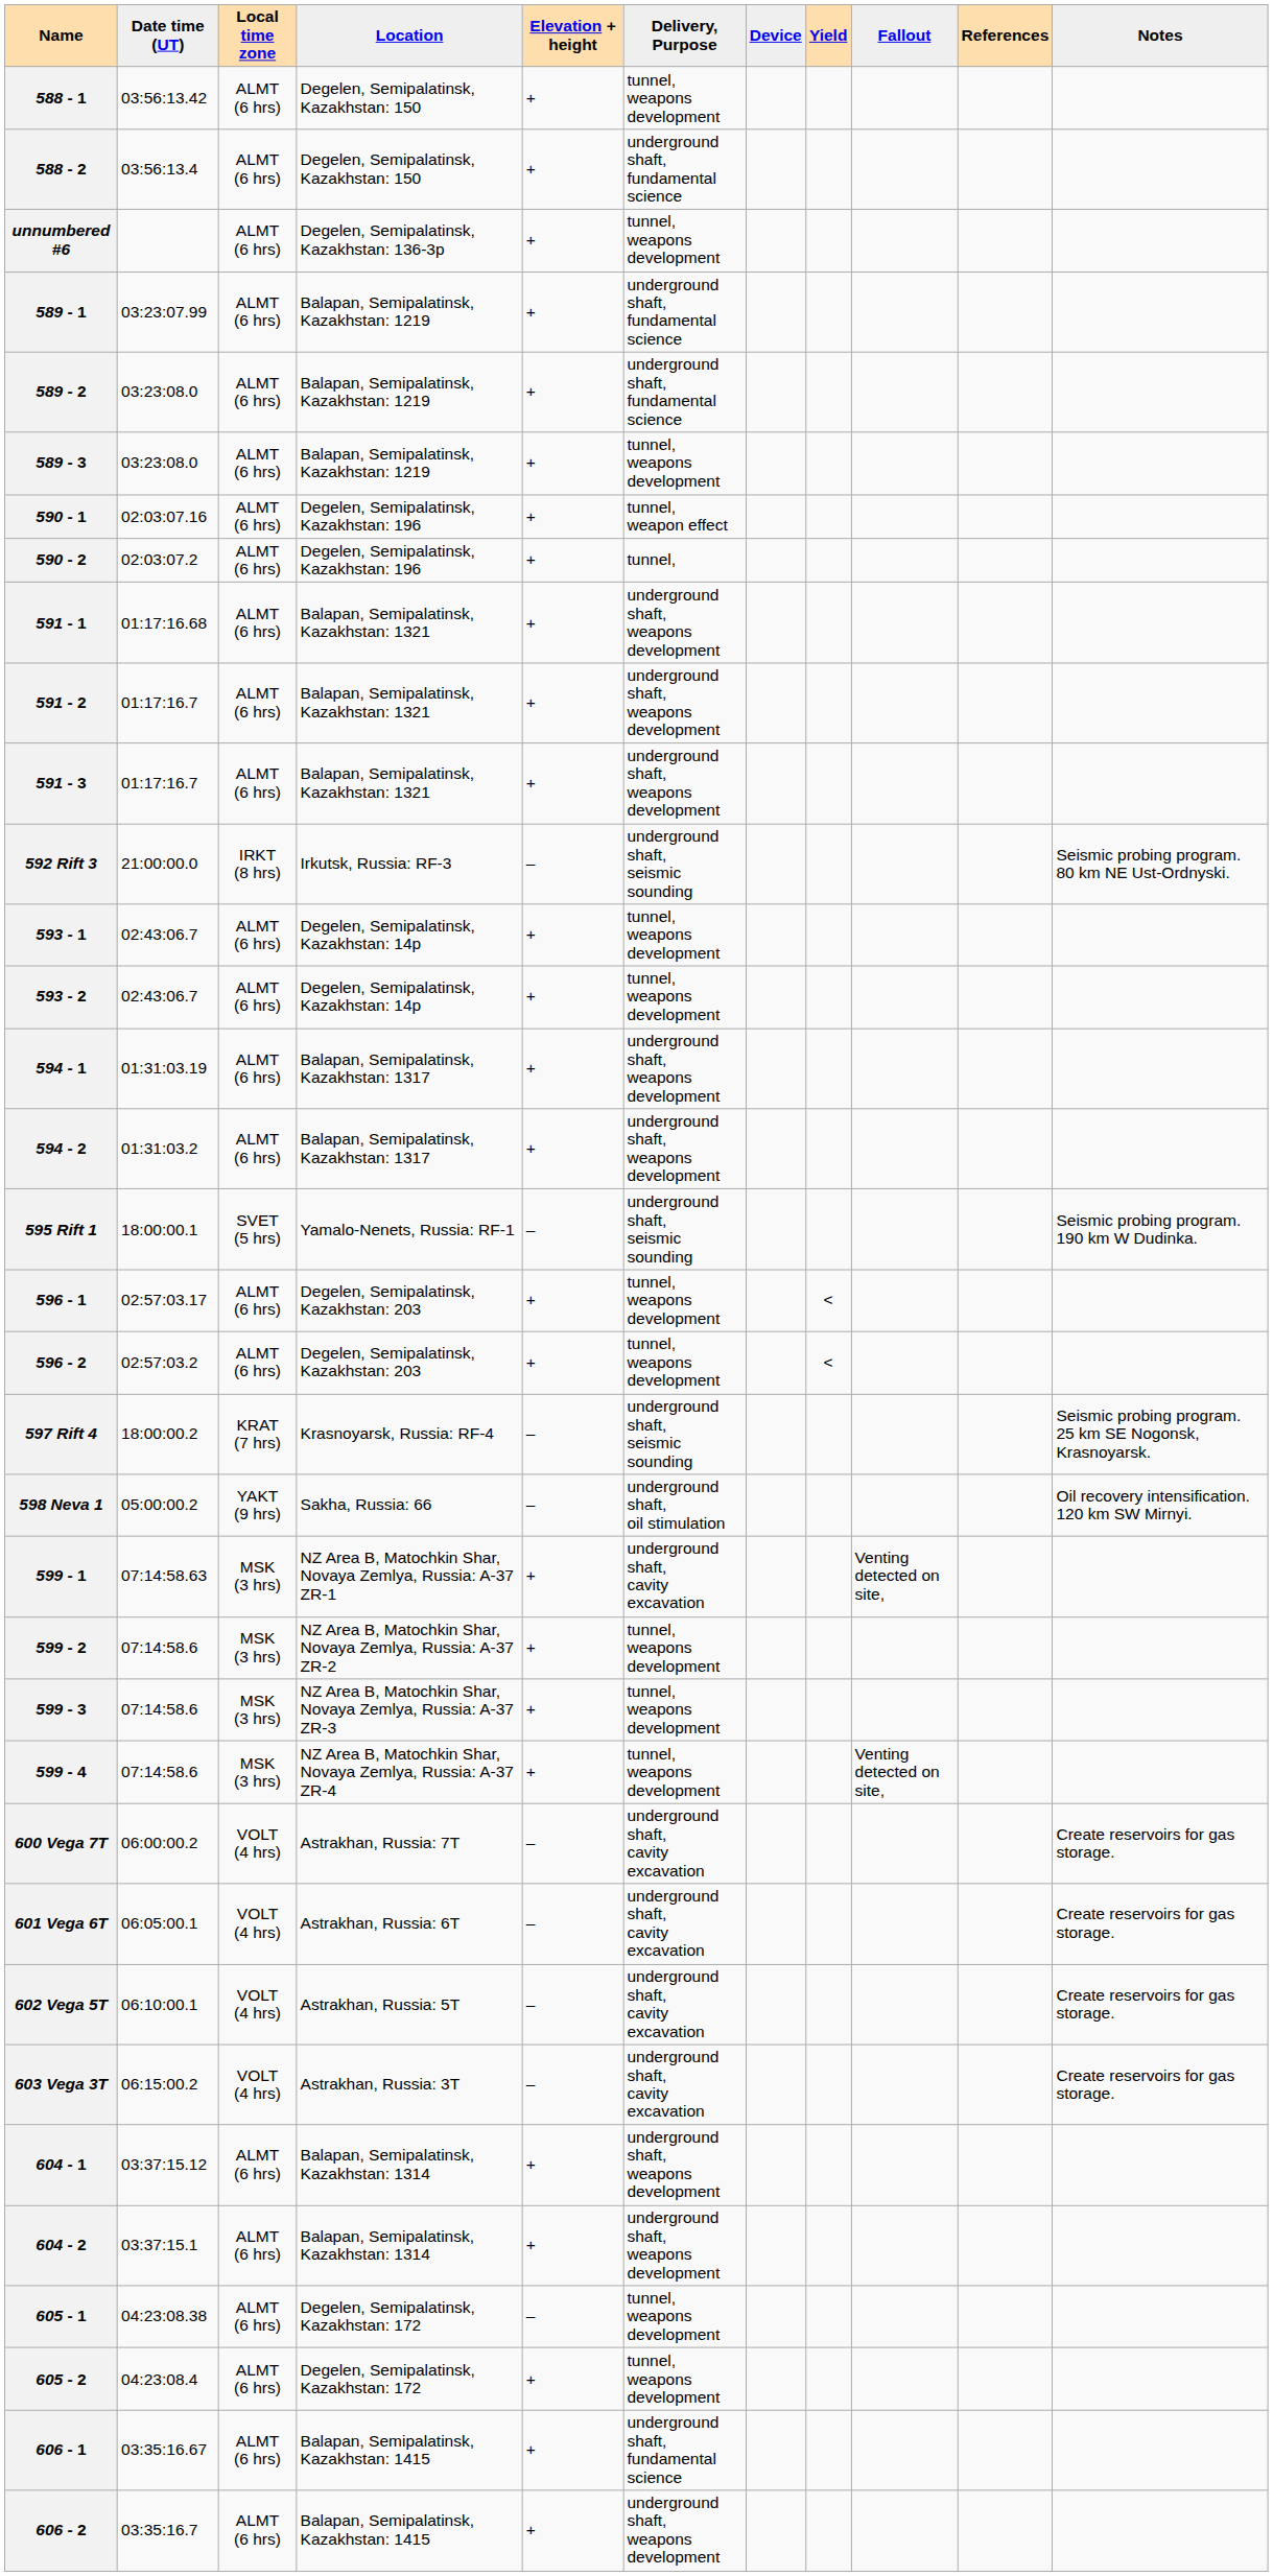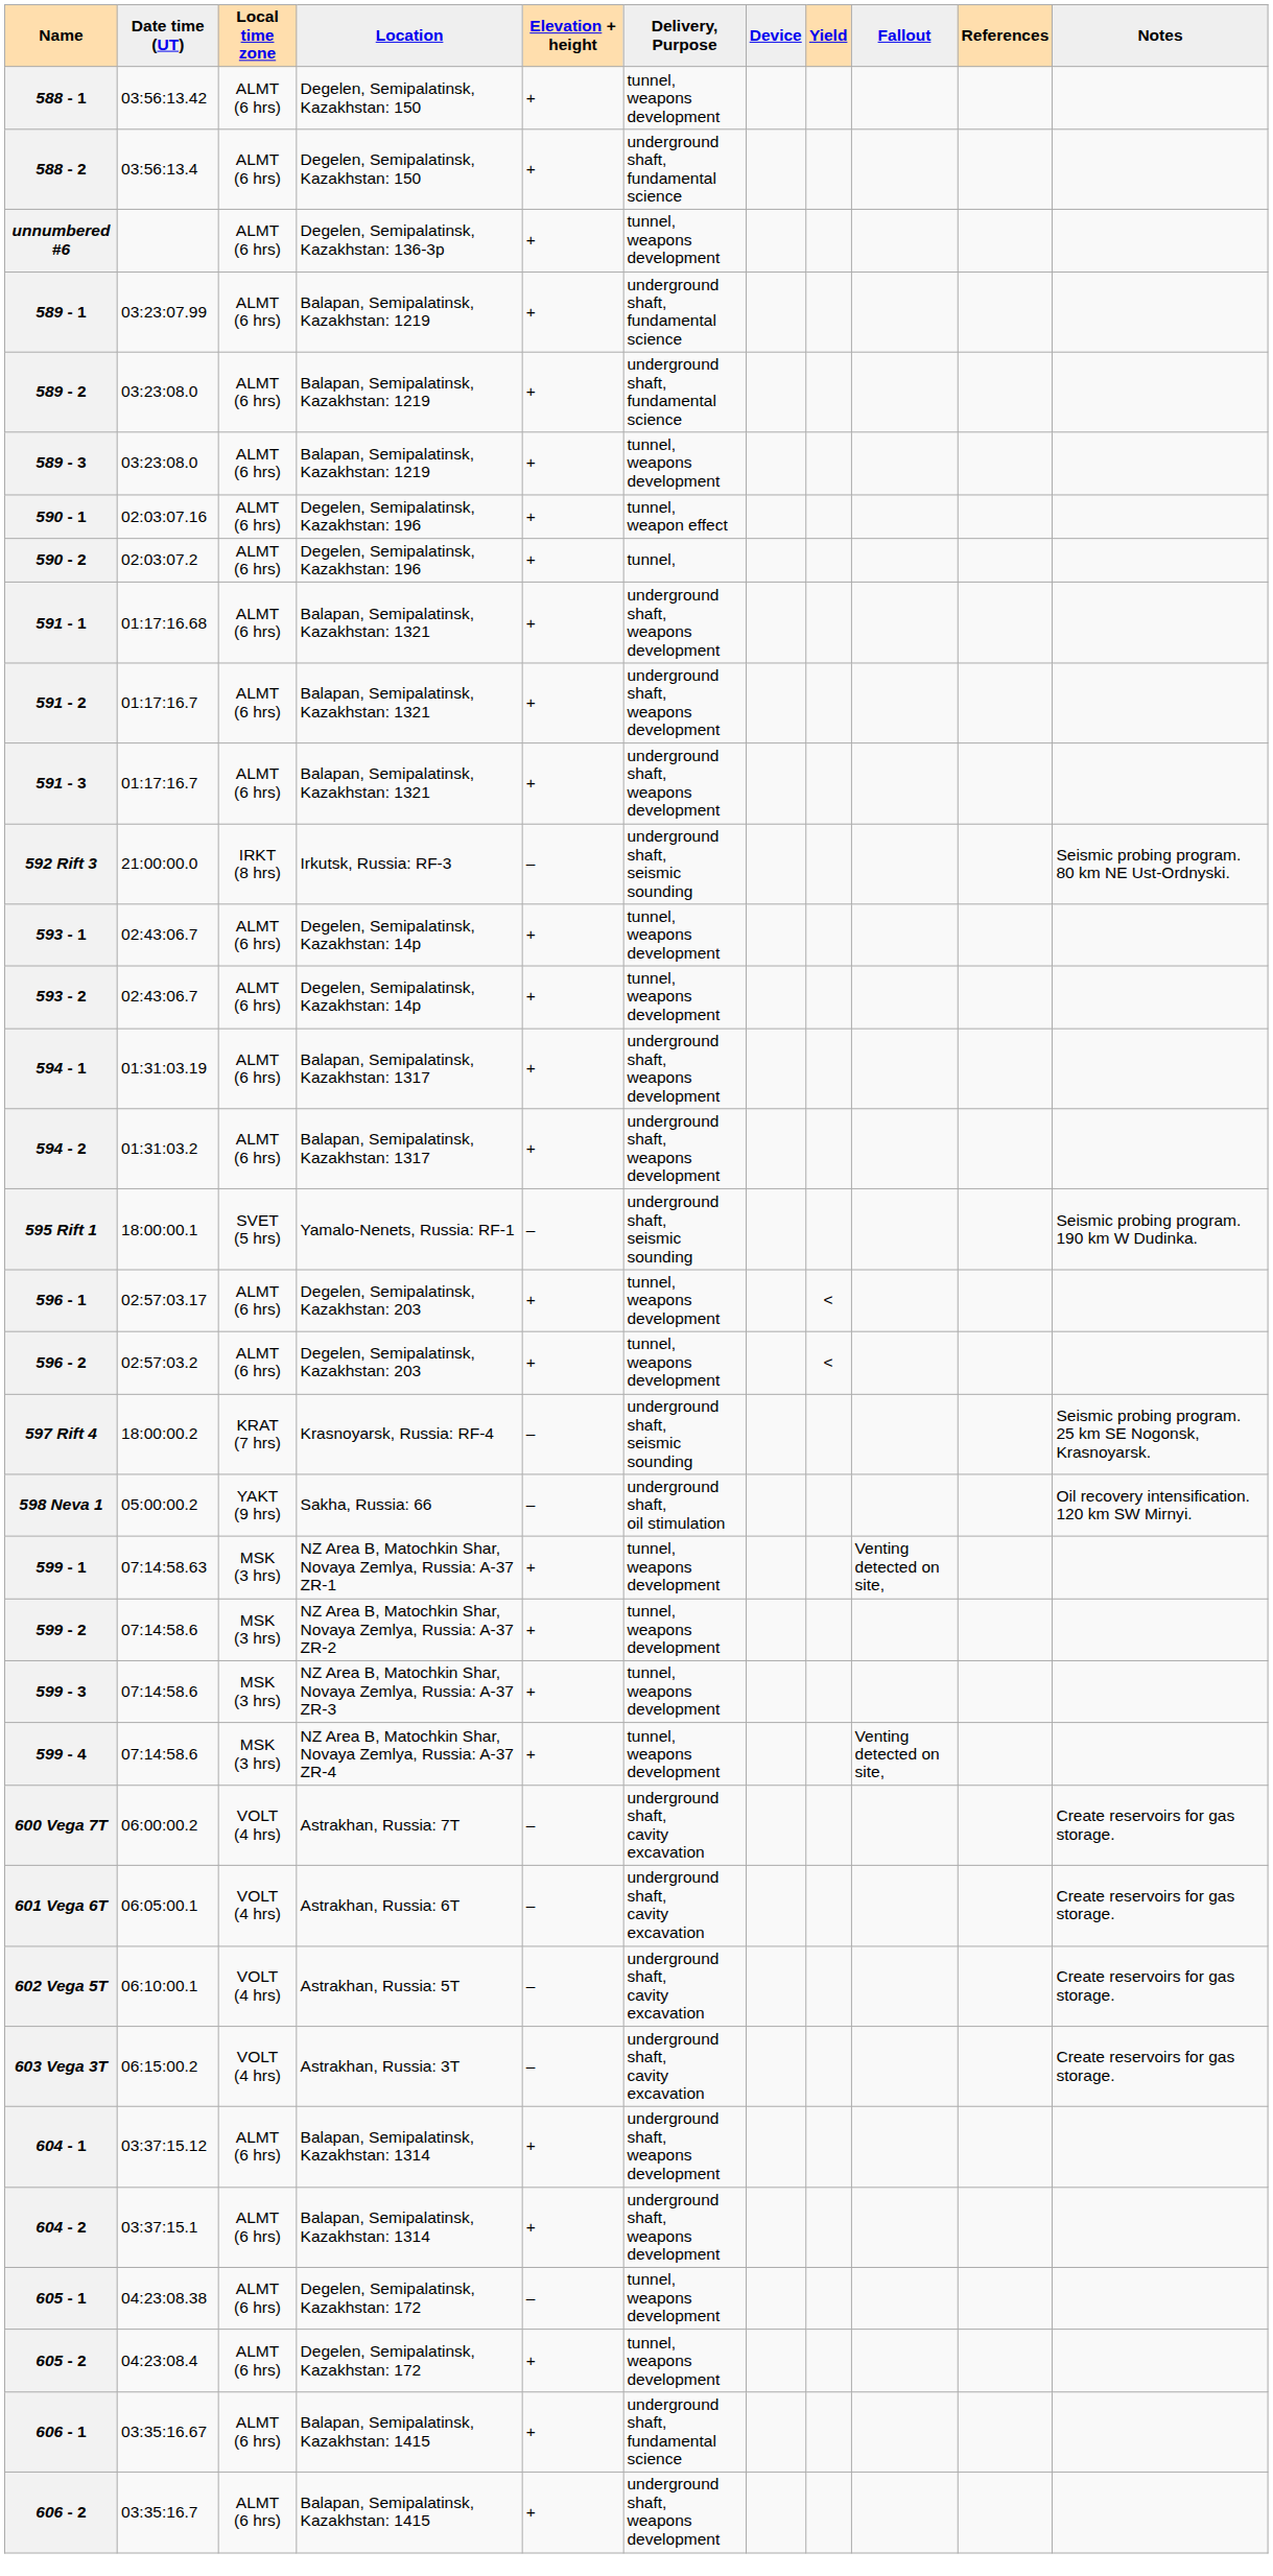599 - 1 | Delivery, Purpose: underground shaft, cavity excavation -> tunnel, weapons development
